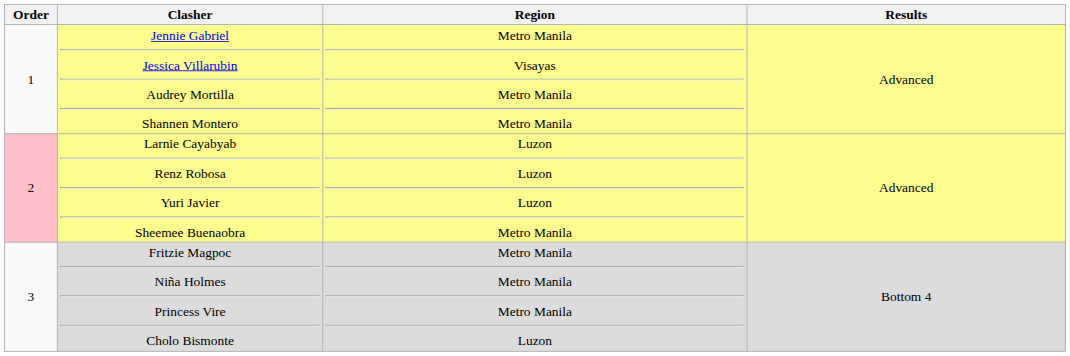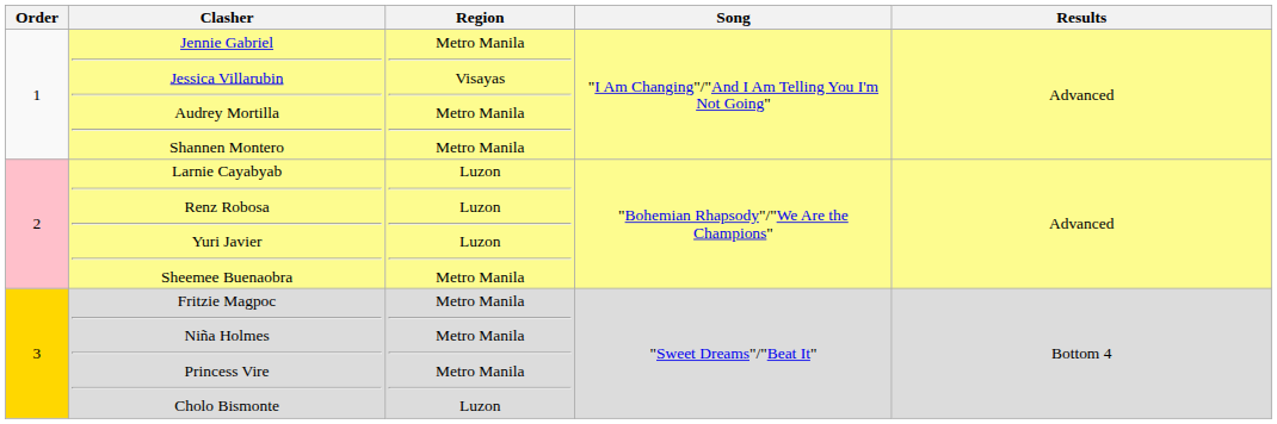+ column: Song | "I Am Changing"/"And I Am Telling You I'm Not Going" | "Bohemian Rhapsody"/"We Are the Champions" | "Sweet Dreams"/"Beat It"
Fritzie Magpoc Niña Holmes Princess Vire Cholo Bismonte | Order: no background -> gold background
